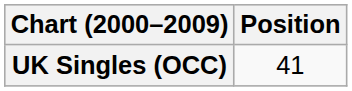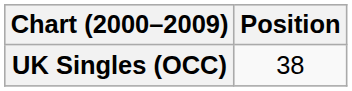UK Singles (OCC) | Position: 41 -> 38
